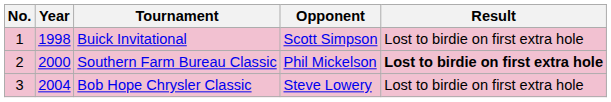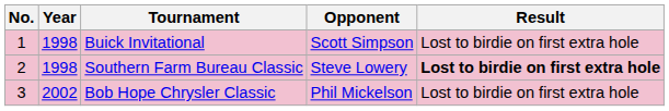Southern Farm Bureau Classic | Year: 2000 -> 1998
Southern Farm Bureau Classic | Opponent: Phil Mickelson -> Steve Lowery
Bob Hope Chrysler Classic | Year: 2004 -> 2002
Bob Hope Chrysler Classic | Opponent: Steve Lowery -> Phil Mickelson
